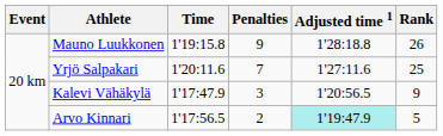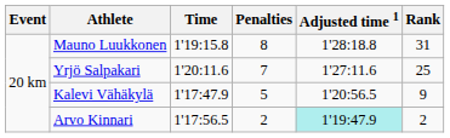Mauno Luukkonen | Penalties: 9 -> 8
Mauno Luukkonen | Rank: 26 -> 31
Kalevi Vähäkylä | Penalties: 3 -> 5
Arvo Kinnari | Rank: 5 -> 2
